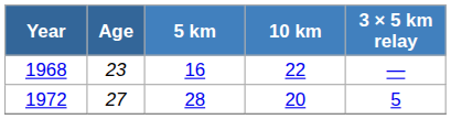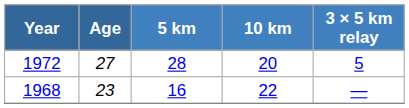rows swapped: 1968 <-> 1972
